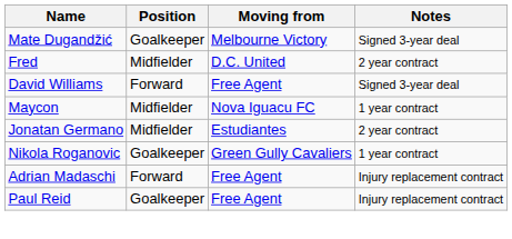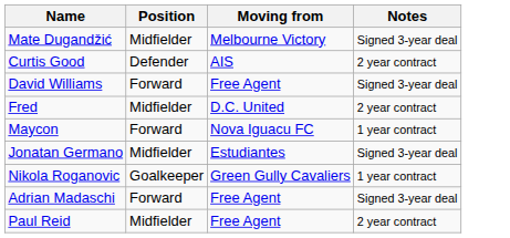Mate Dugandžić | Position: Goalkeeper -> Midfielder
+ row: Curtis Good | Defender | AIS | 2 year contract
rows swapped: Fred <-> David Williams
Maycon | Position: Midfielder -> Forward
Jonatan Germano | Notes: 2 year contract -> Signed 3-year deal
Adrian Madaschi | Notes: Injury replacement contract -> Signed 3-year deal
Paul Reid | Position: Goalkeeper -> Midfielder
Paul Reid | Notes: Injury replacement contract -> 2 year contract
